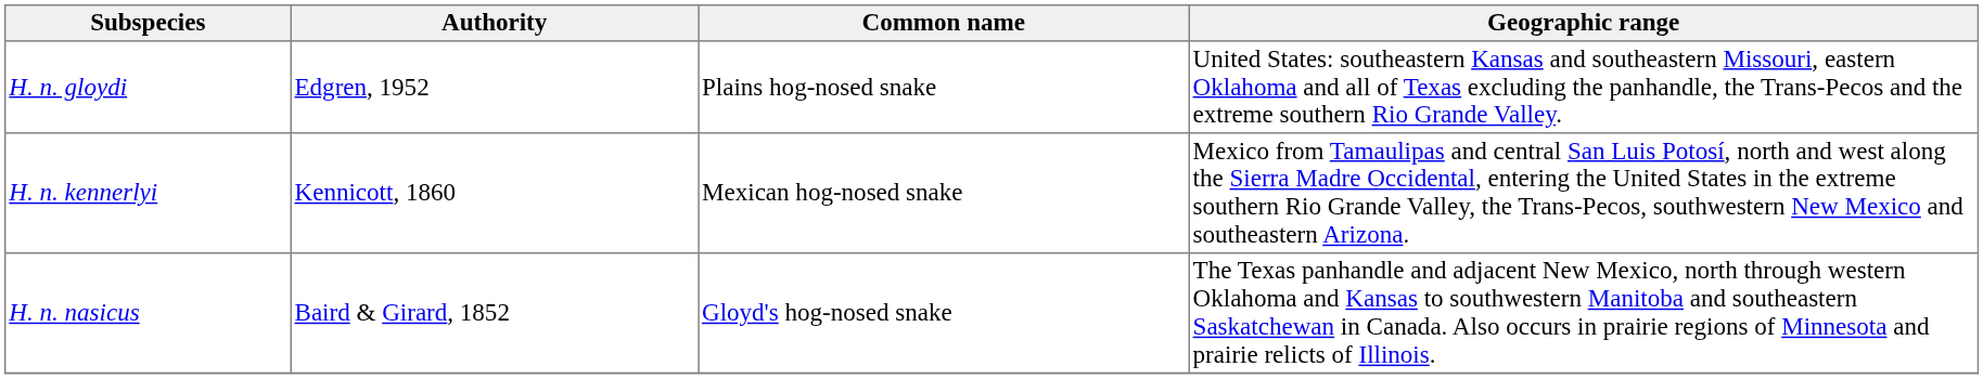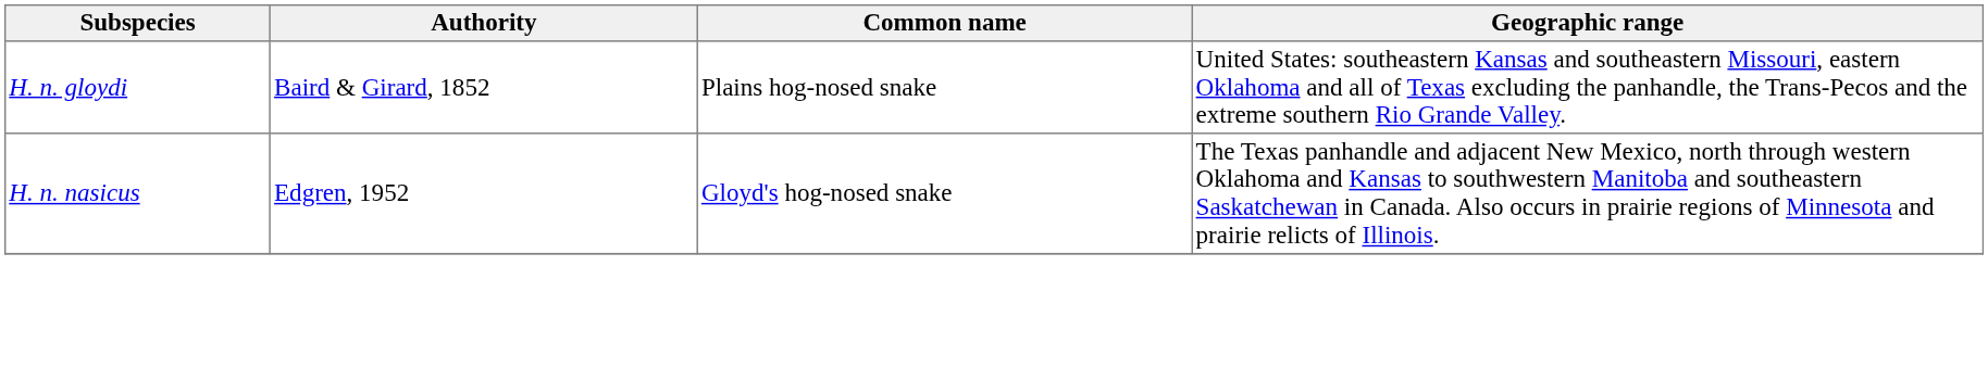H. n. gloydi | Authority: Edgren, 1952 -> Baird & Girard, 1852
- row: H. n. kennerlyi | Kennicott, 1860 | Mexican hog-nosed snake | Mexico from Tamaulipas and central San Luis Potosí, north and west along the Sierra Madre Occidental, entering the United States in the extreme southern Rio Grande Valley, the Trans-Pecos, southwestern New Mexico and southeastern Arizona.
H. n. nasicus | Authority: Baird & Girard, 1852 -> Edgren, 1952
